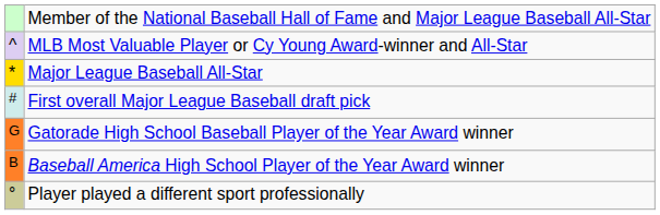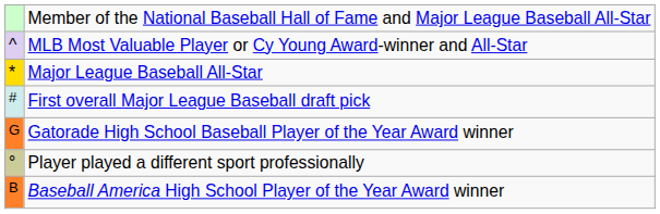rows swapped: Baseball America High School Player of the Year Award winner <-> Player played a different sport professionally
